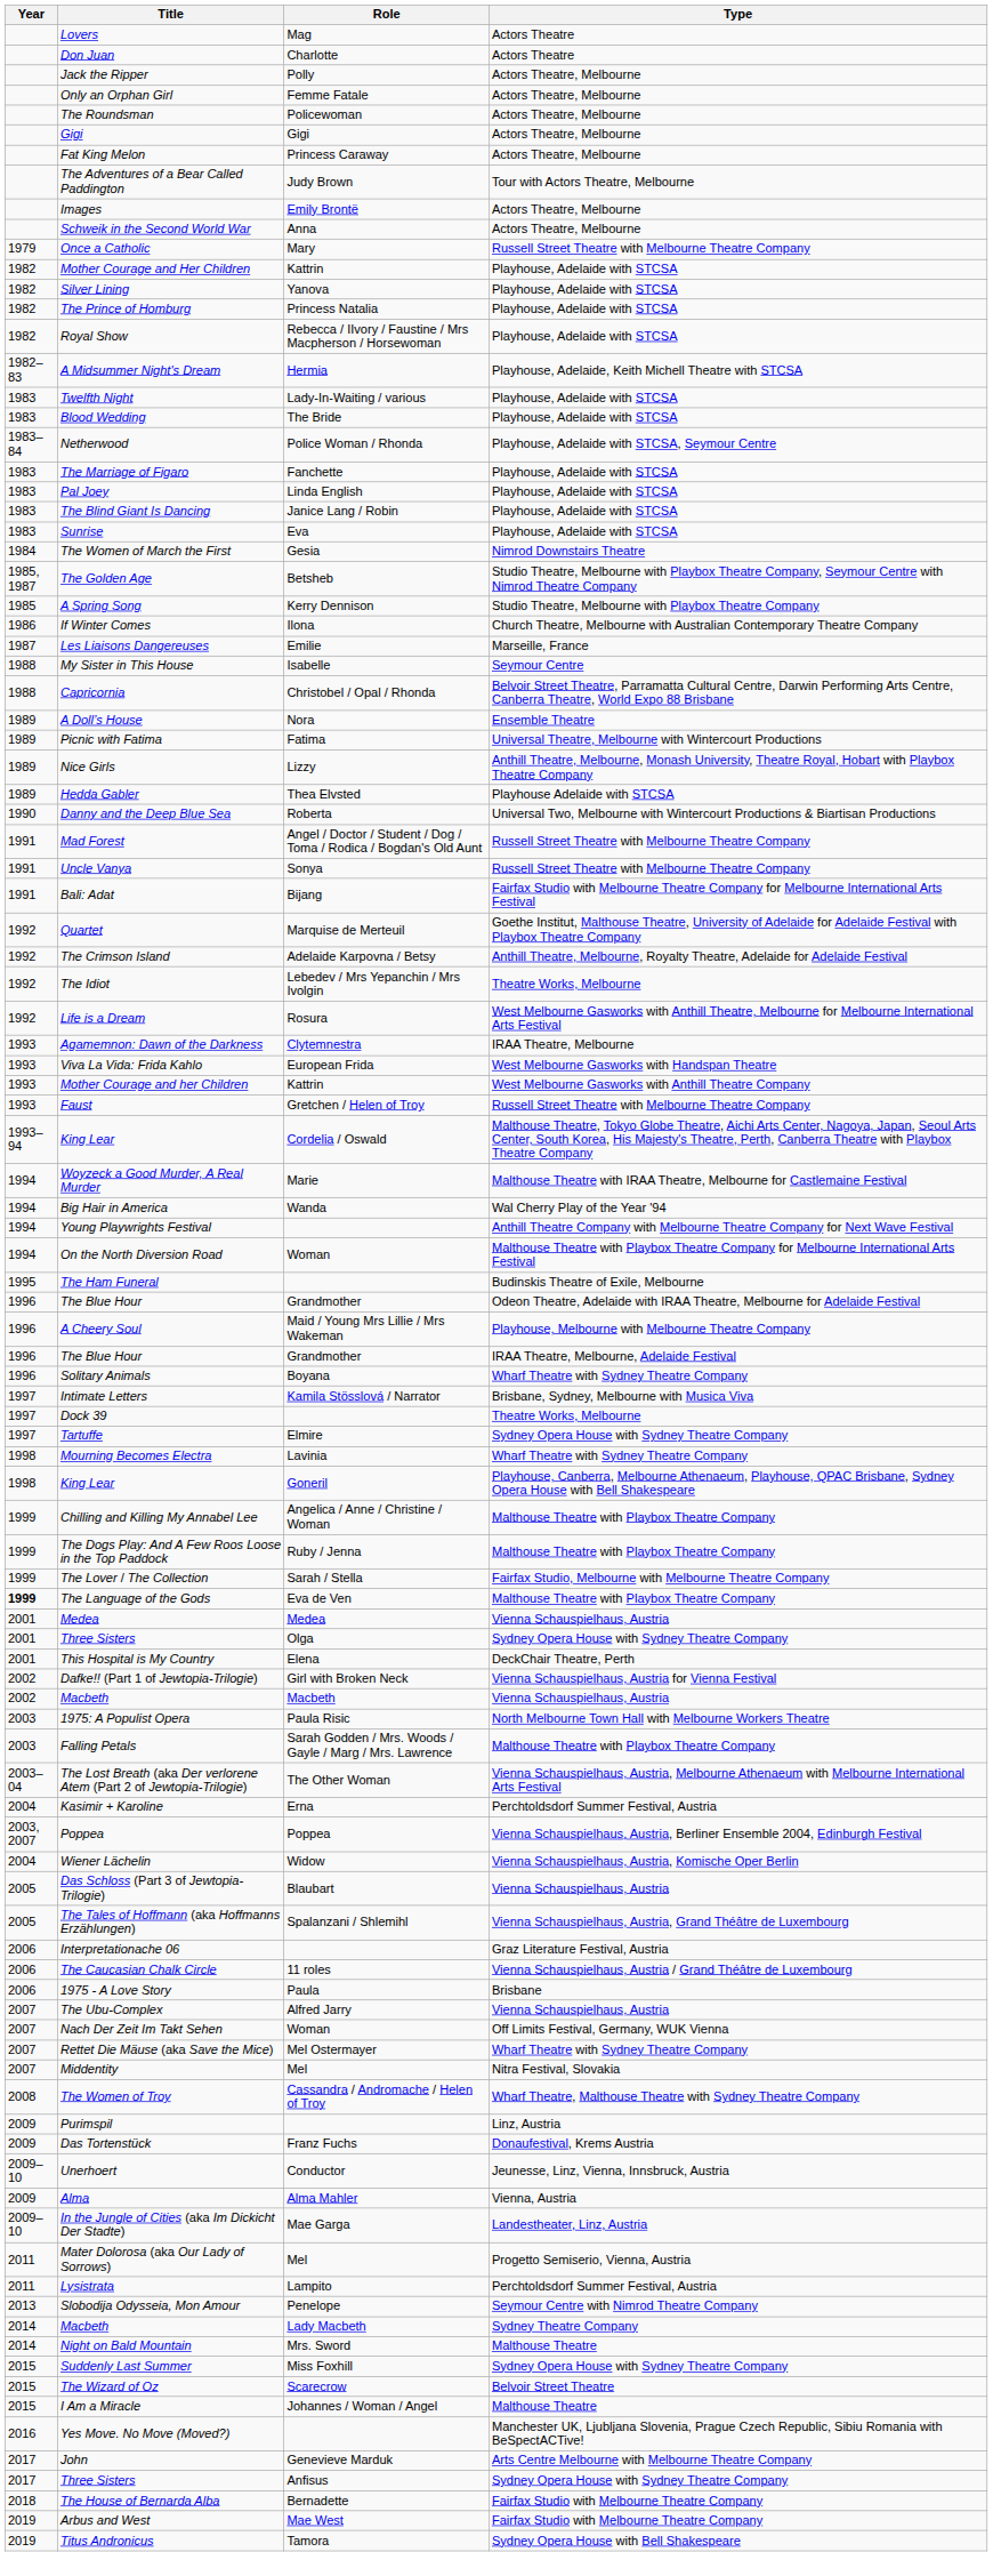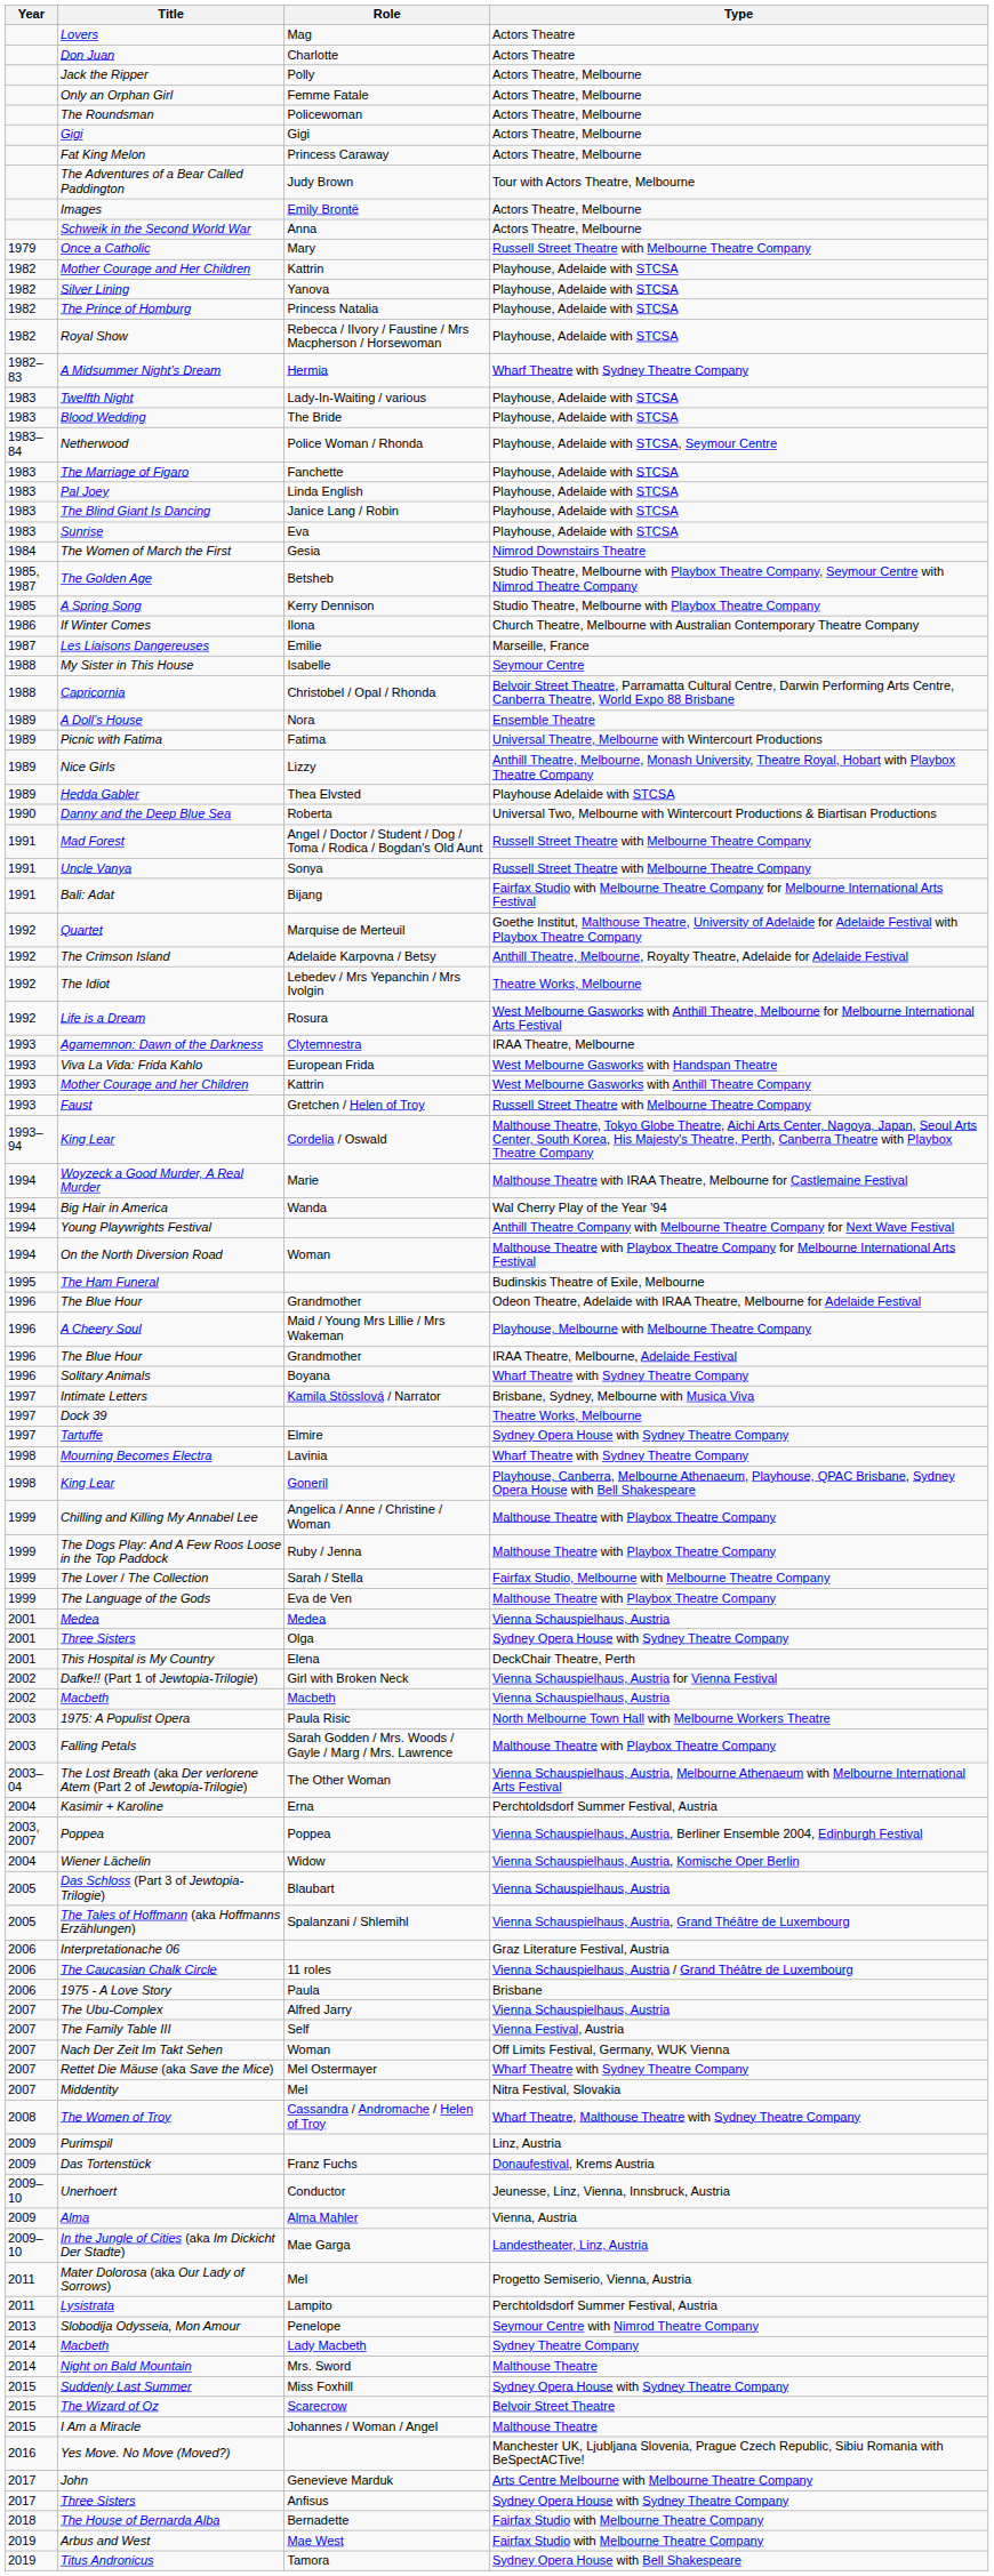A Midsummer Night's Dream | Type: Playhouse, Adelaide, Keith Michell Theatre with STCSA -> Wharf Theatre with Sydney Theatre Company
The Language of the Gods | Year: bold -> normal
+ row: 2007 | The Family Table III | Self | Vienna Festival, Austria
